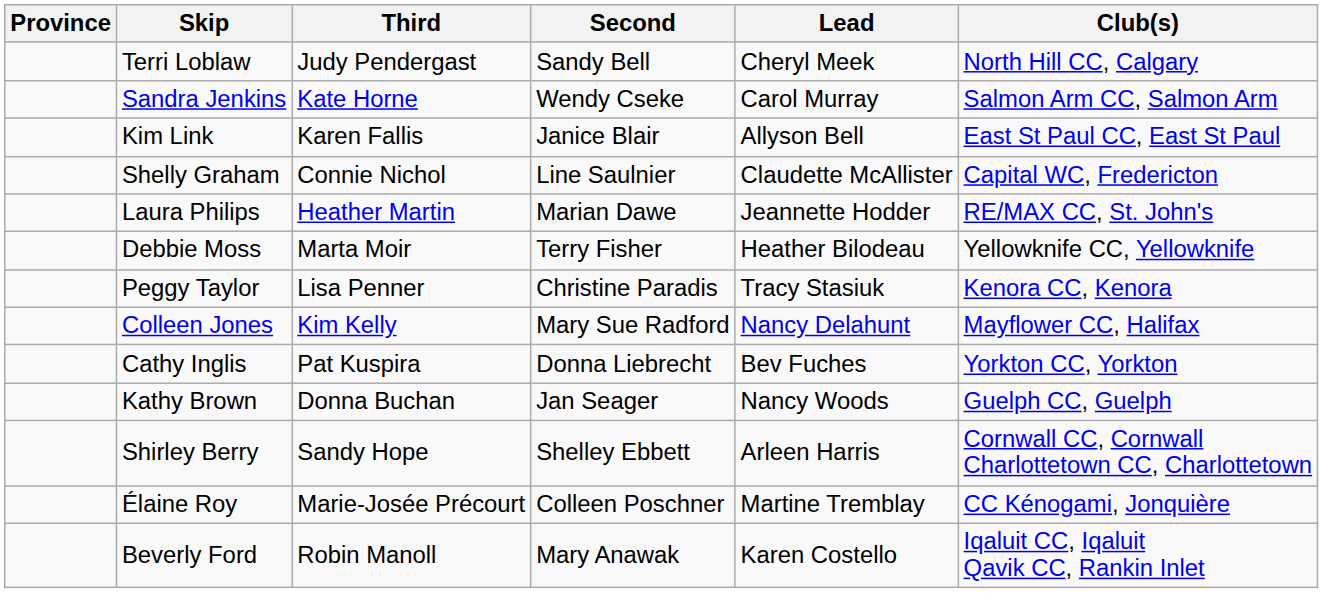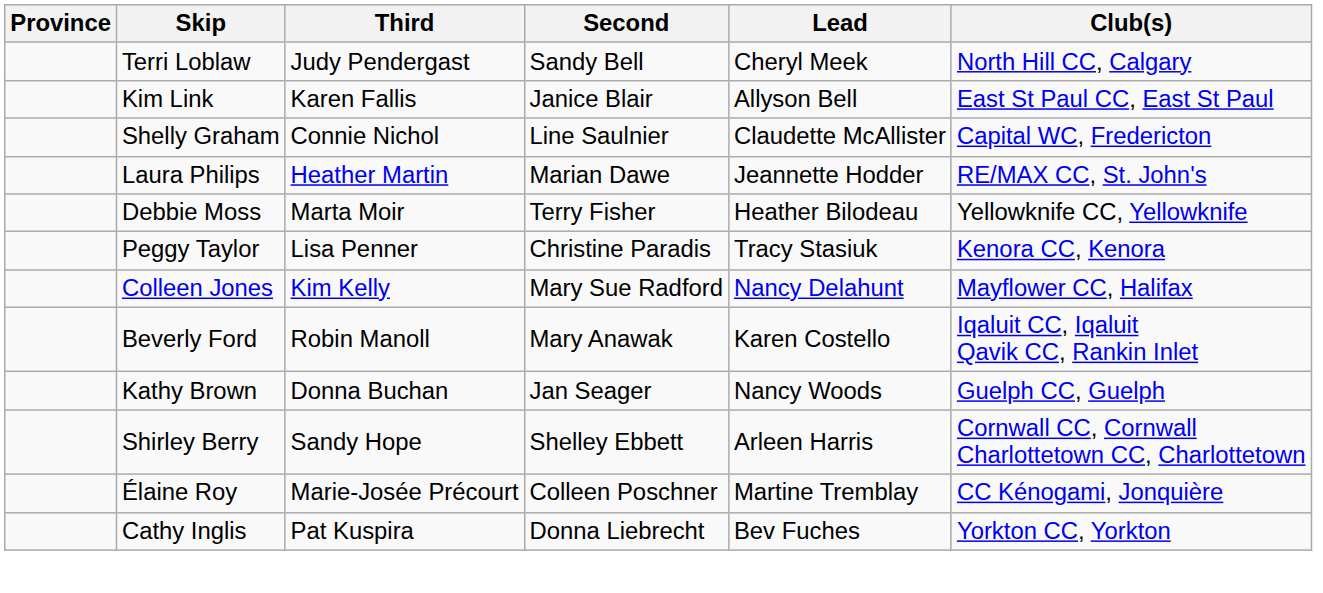- row: Sandra Jenkins | Kate Horne | Wendy Cseke | Carol Murray | Salmon Arm CC, Salmon Arm
rows swapped: Beverly Ford <-> Cathy Inglis
